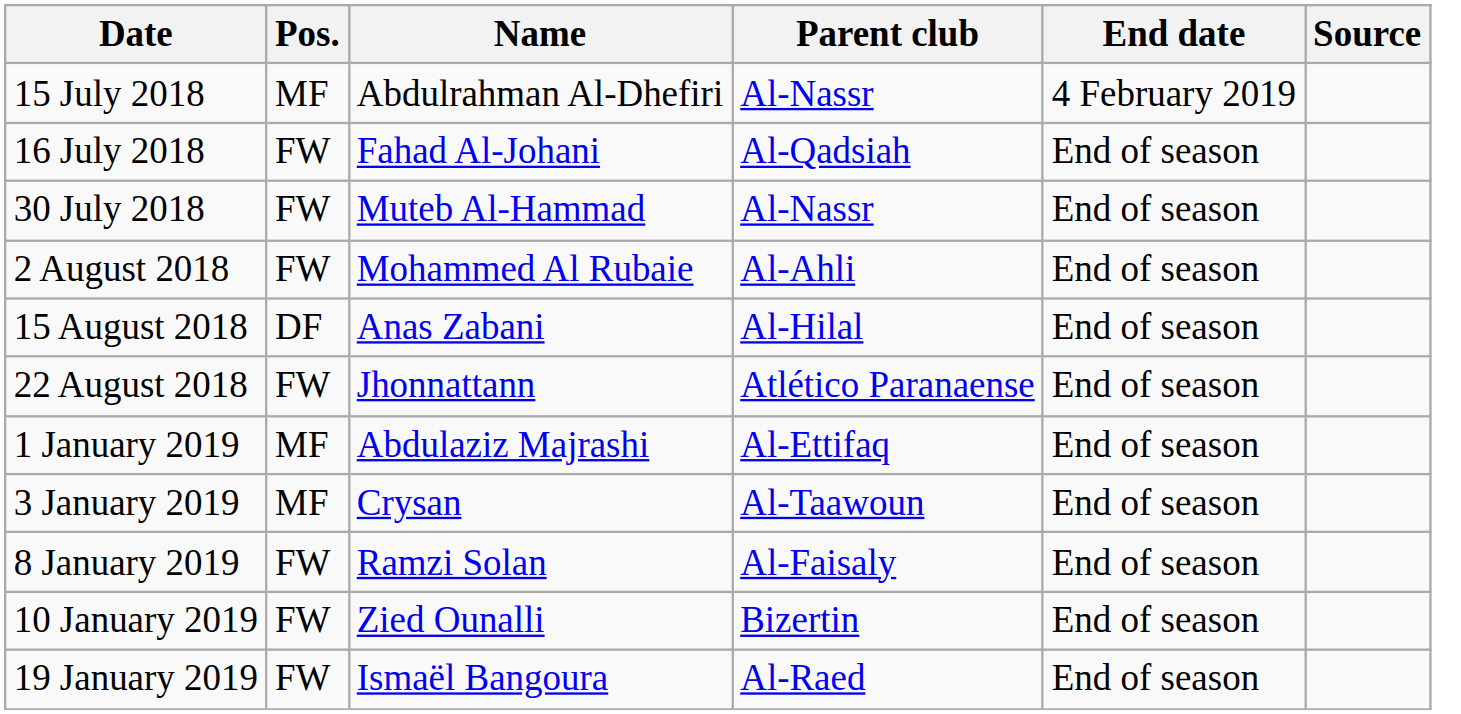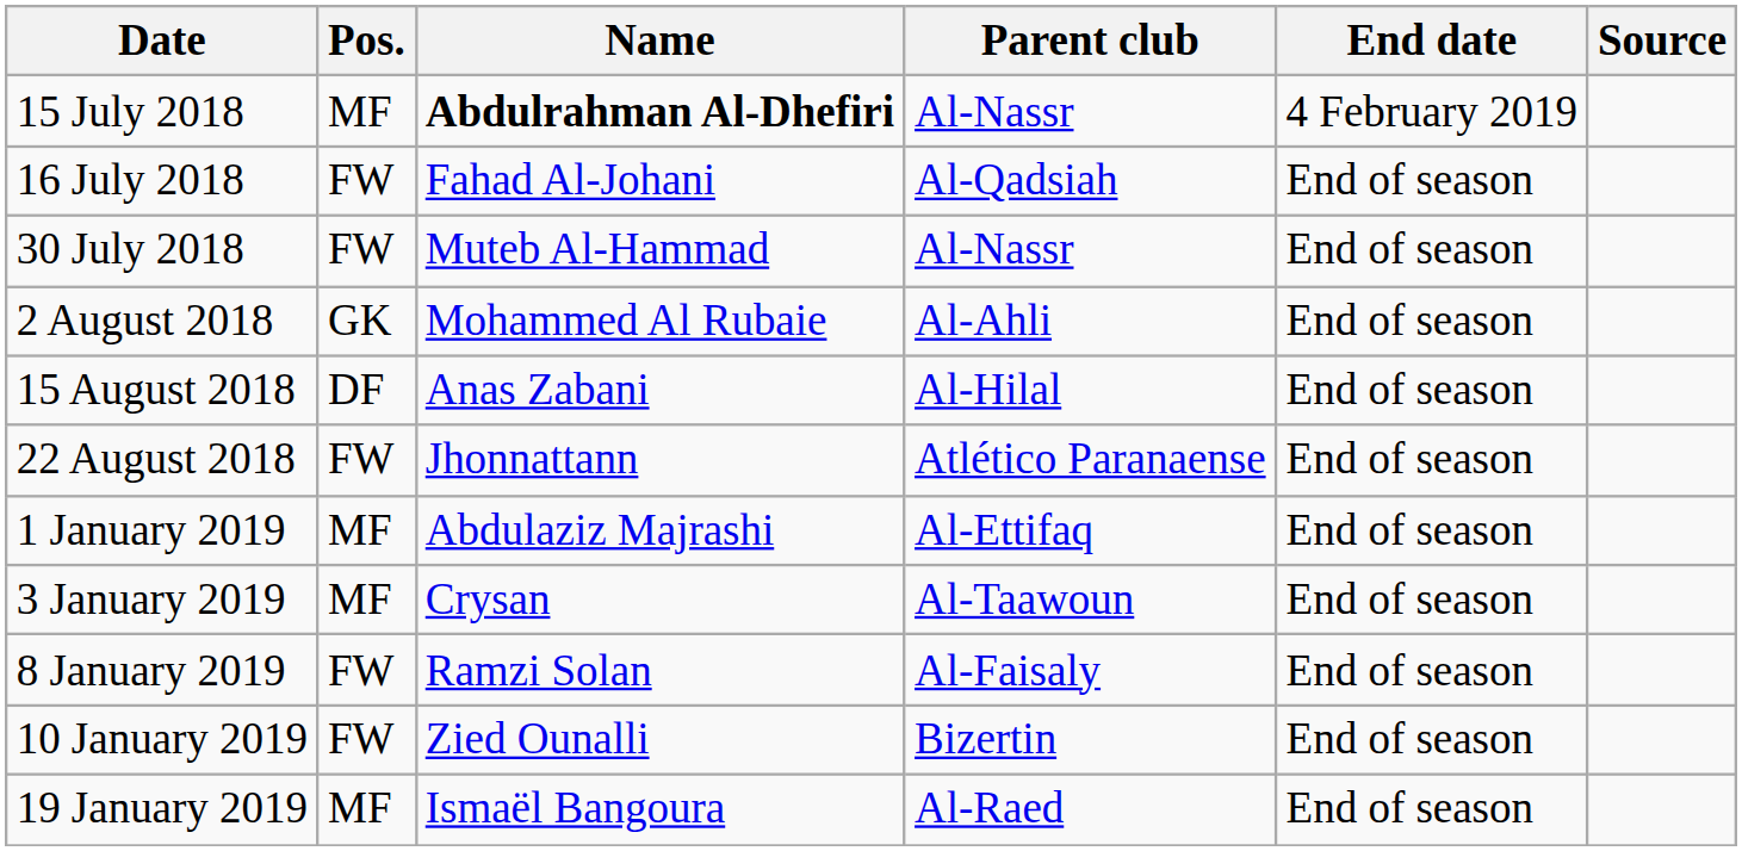15 July 2018 | Name: normal -> bold
2 August 2018 | Pos.: FW -> GK
19 January 2019 | Pos.: FW -> MF
